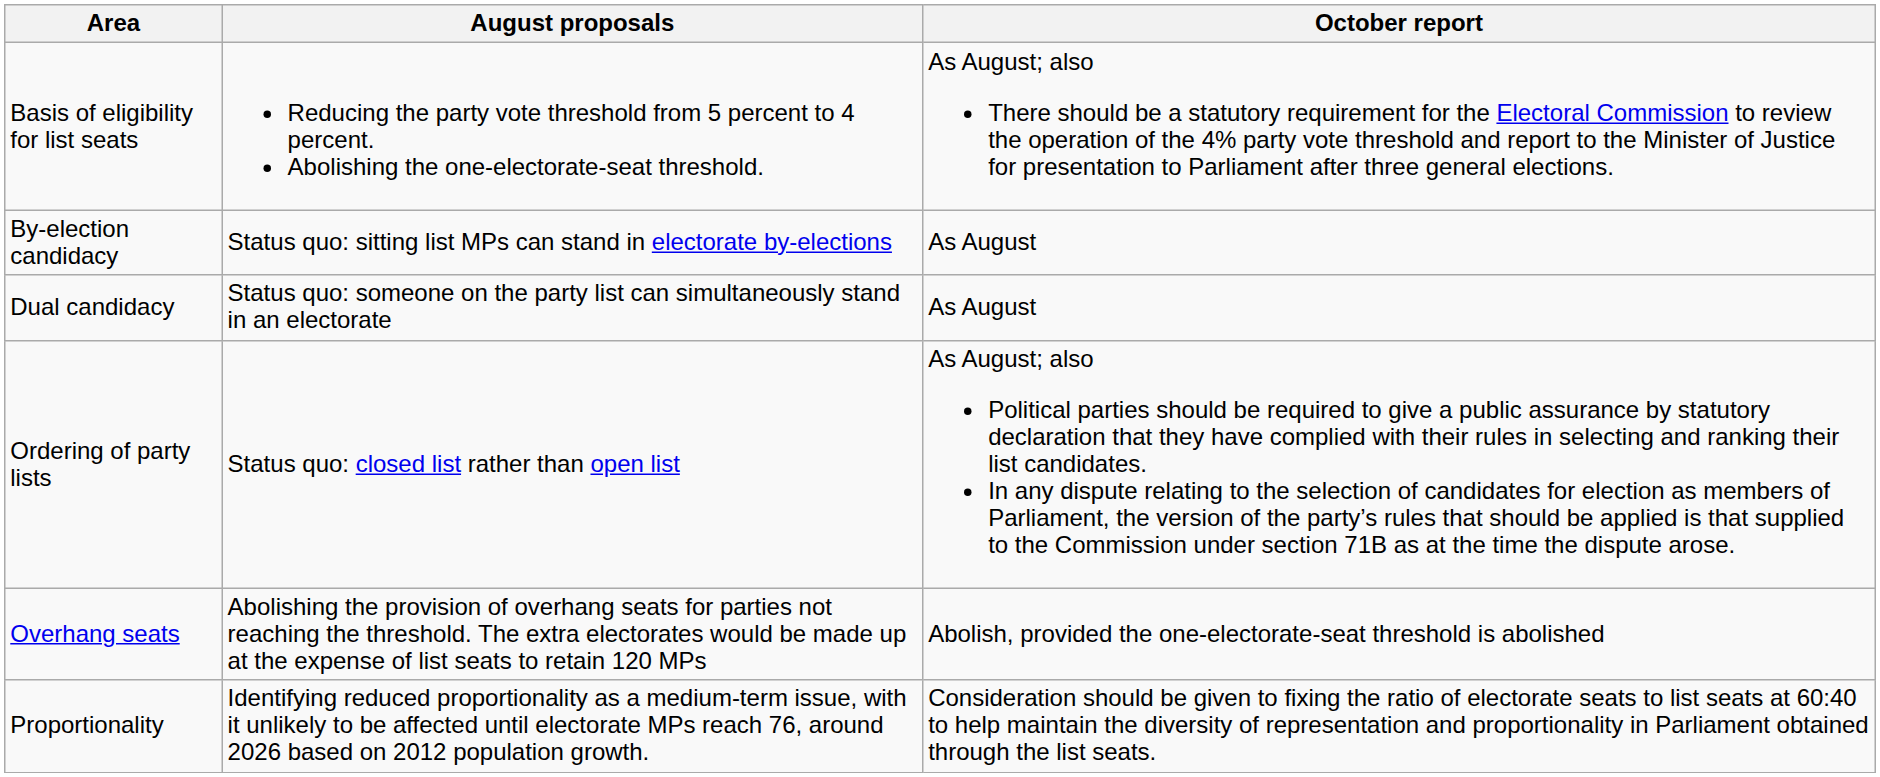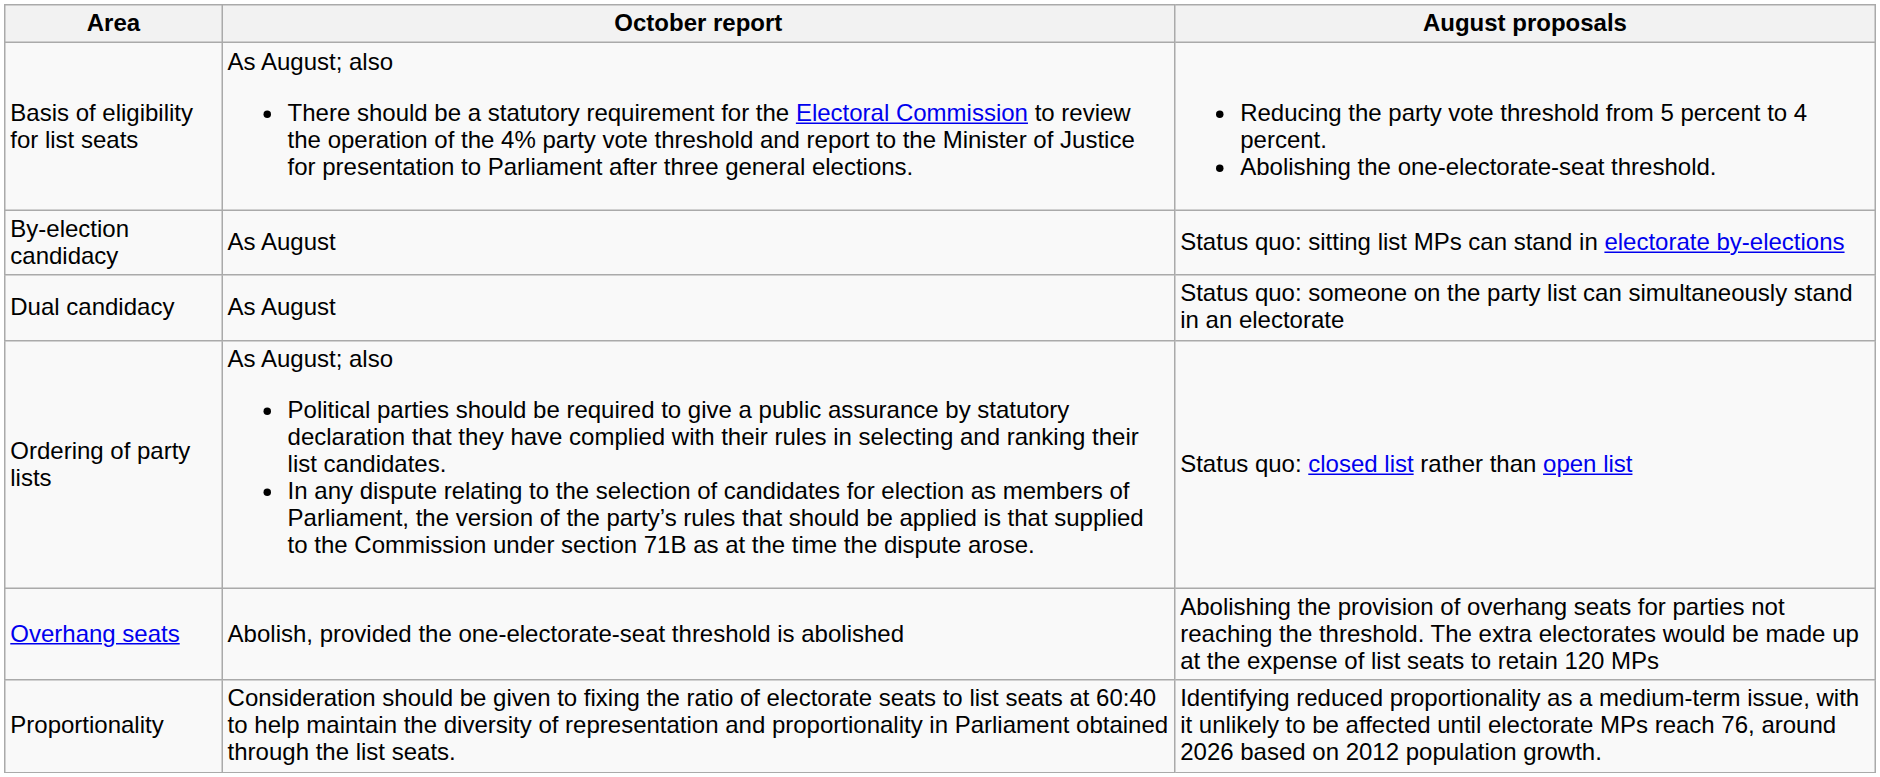columns swapped: August proposals <-> October report
